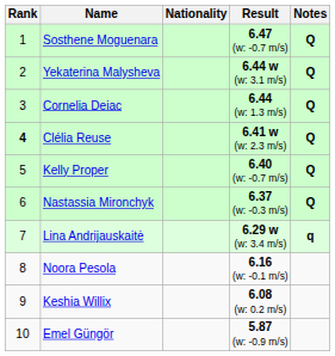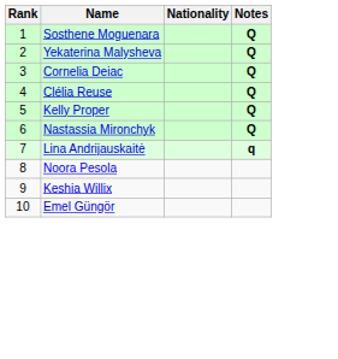- column: Result | 6.47 (w: -0.7 m/s) | 6.44 w (w: 3.1 m/s) | 6.44 (w: 1.3 m/s) | 6.41 w (w: 2.3 m/s) | 6.40 (w: -0.7 m/s) | 6.37 (w: -0.3 m/s) | 6.29 w (w: 3.4 m/s) | 6.16 (w: -0.1 m/s) | 6.08 (w: 0.2 m/s) | 5.87 (w: -0.9 m/s)
Clélia Reuse | Rank: bold -> normal
